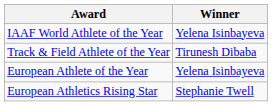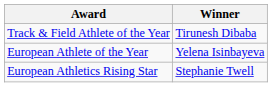- row: IAAF World Athlete of the Year | Yelena Isinbayeva
